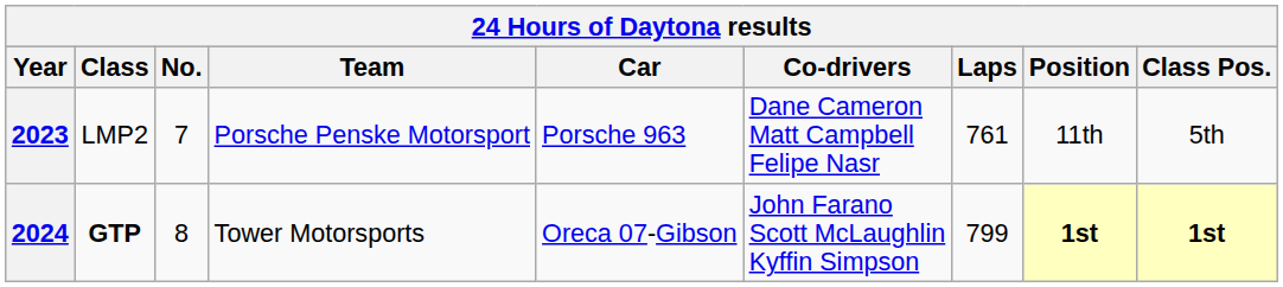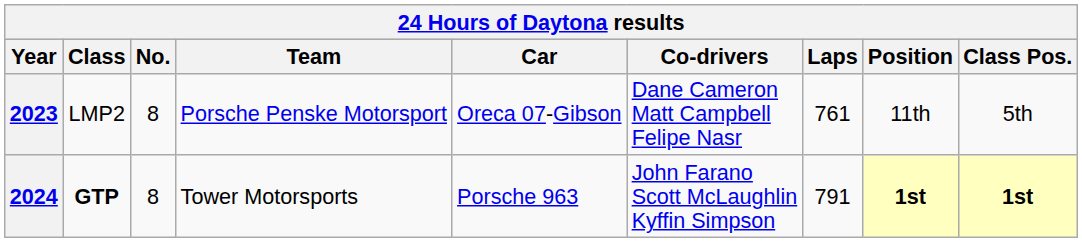2023 | No.: 7 -> 8
2023 | Car: Porsche 963 -> Oreca 07-Gibson
2024 | Car: Oreca 07-Gibson -> Porsche 963
2024 | Laps: 799 -> 791
